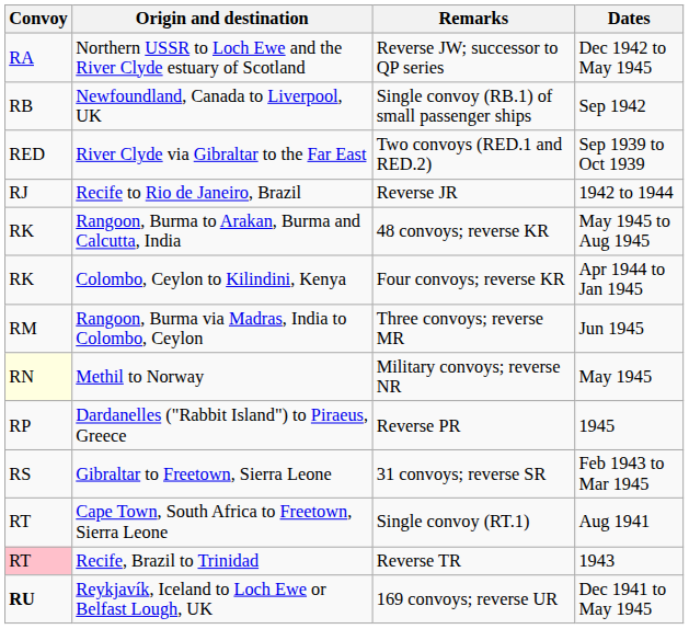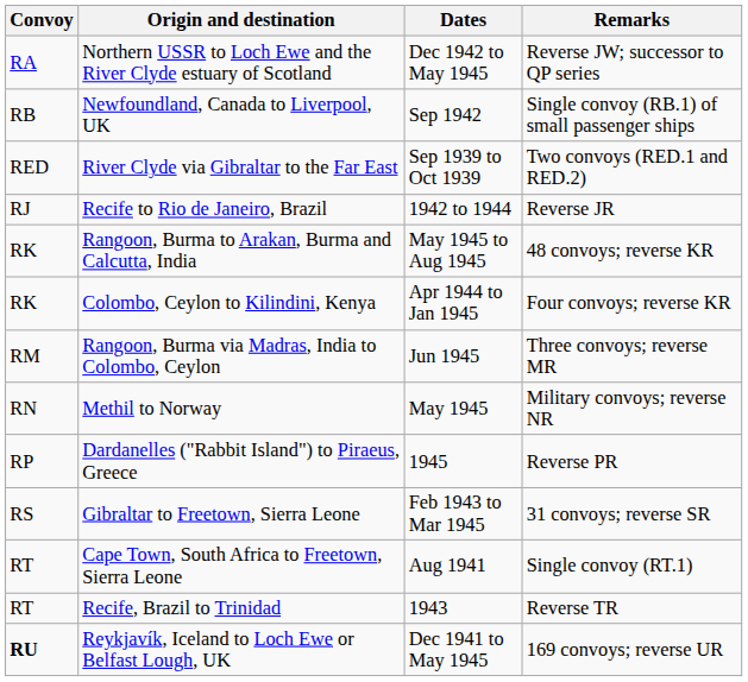columns swapped: Dates <-> Remarks
Methil to Norway | Convoy: lightyellow background -> no background
Recife, Brazil to Trinidad | Convoy: pink background -> no background
